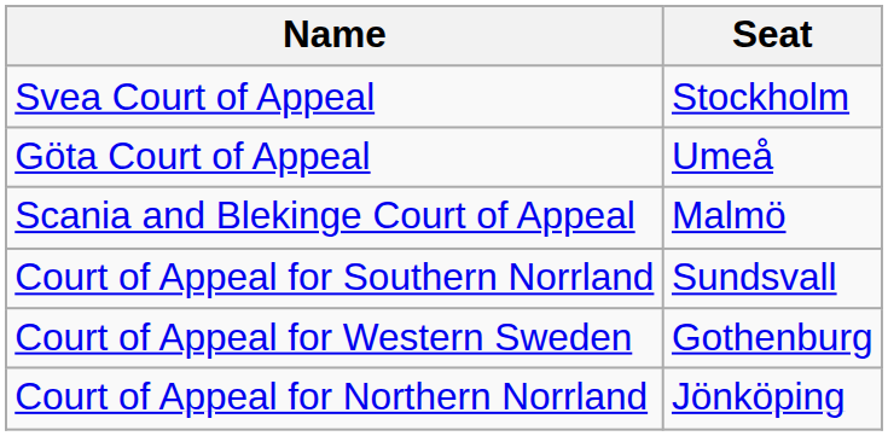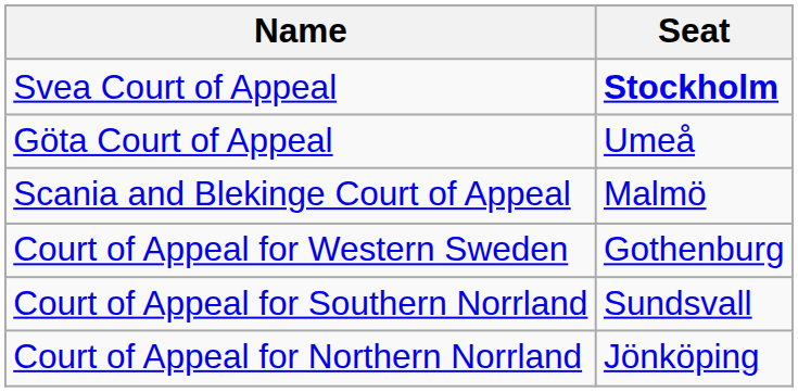Svea Court of Appeal | Seat: normal -> bold
rows swapped: Court of Appeal for Western Sweden <-> Court of Appeal for Southern Norrland
